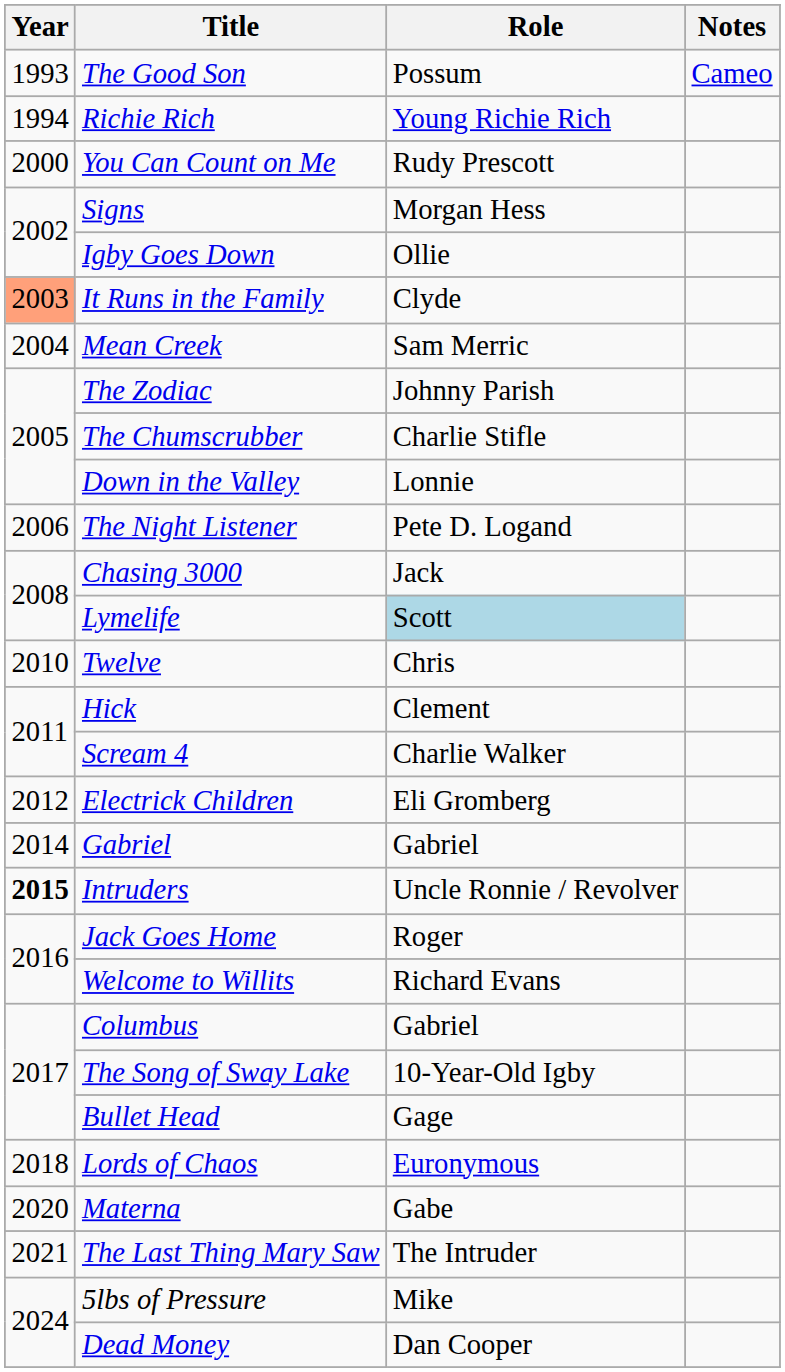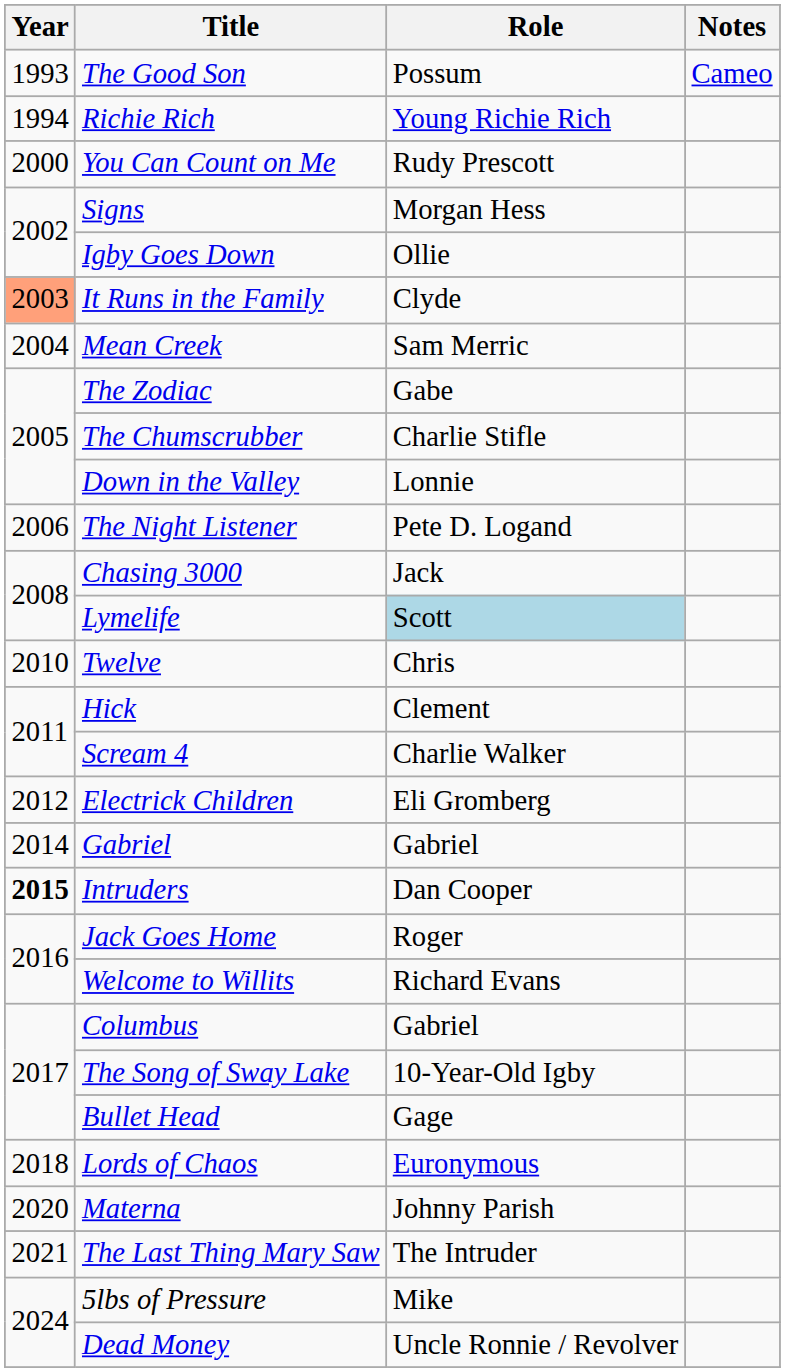The Zodiac | Role: Johnny Parish -> Gabe
Intruders | Role: Uncle Ronnie / Revolver -> Dan Cooper
Materna | Role: Gabe -> Johnny Parish
Dead Money | Role: Dan Cooper -> Uncle Ronnie / Revolver
